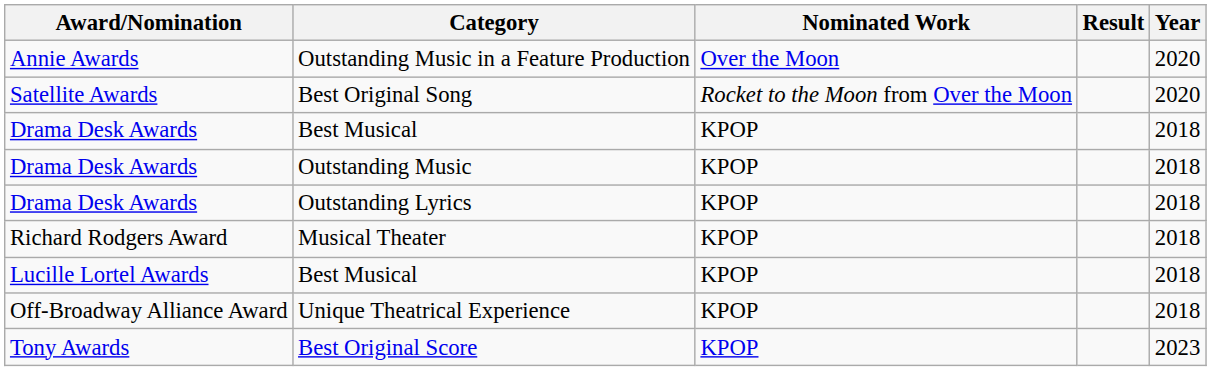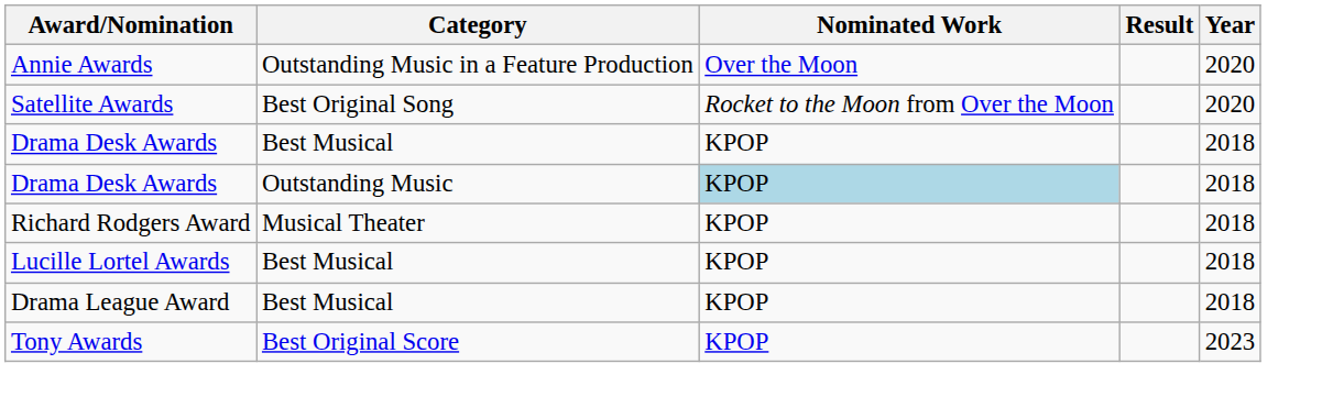Drama Desk Awards / Outstanding Music | Nominated Work: no background -> lightblue background
- row: Drama Desk Awards | Outstanding Lyrics | KPOP | 2018
+ row: Drama League Award | Best Musical | KPOP | 2018
- row: Off-Broadway Alliance Award | Unique Theatrical Experience | KPOP | 2018
